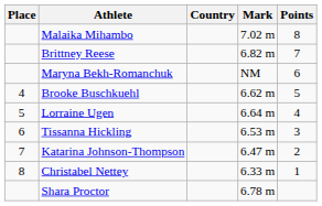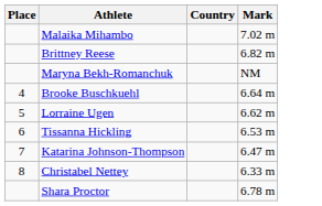- column: Points | 8 | 7 | 6 | 5 | 4 | 3 | 2 | 1
Brooke Buschkuehl | Mark: 6.62 m -> 6.64 m
Lorraine Ugen | Mark: 6.64 m -> 6.62 m
